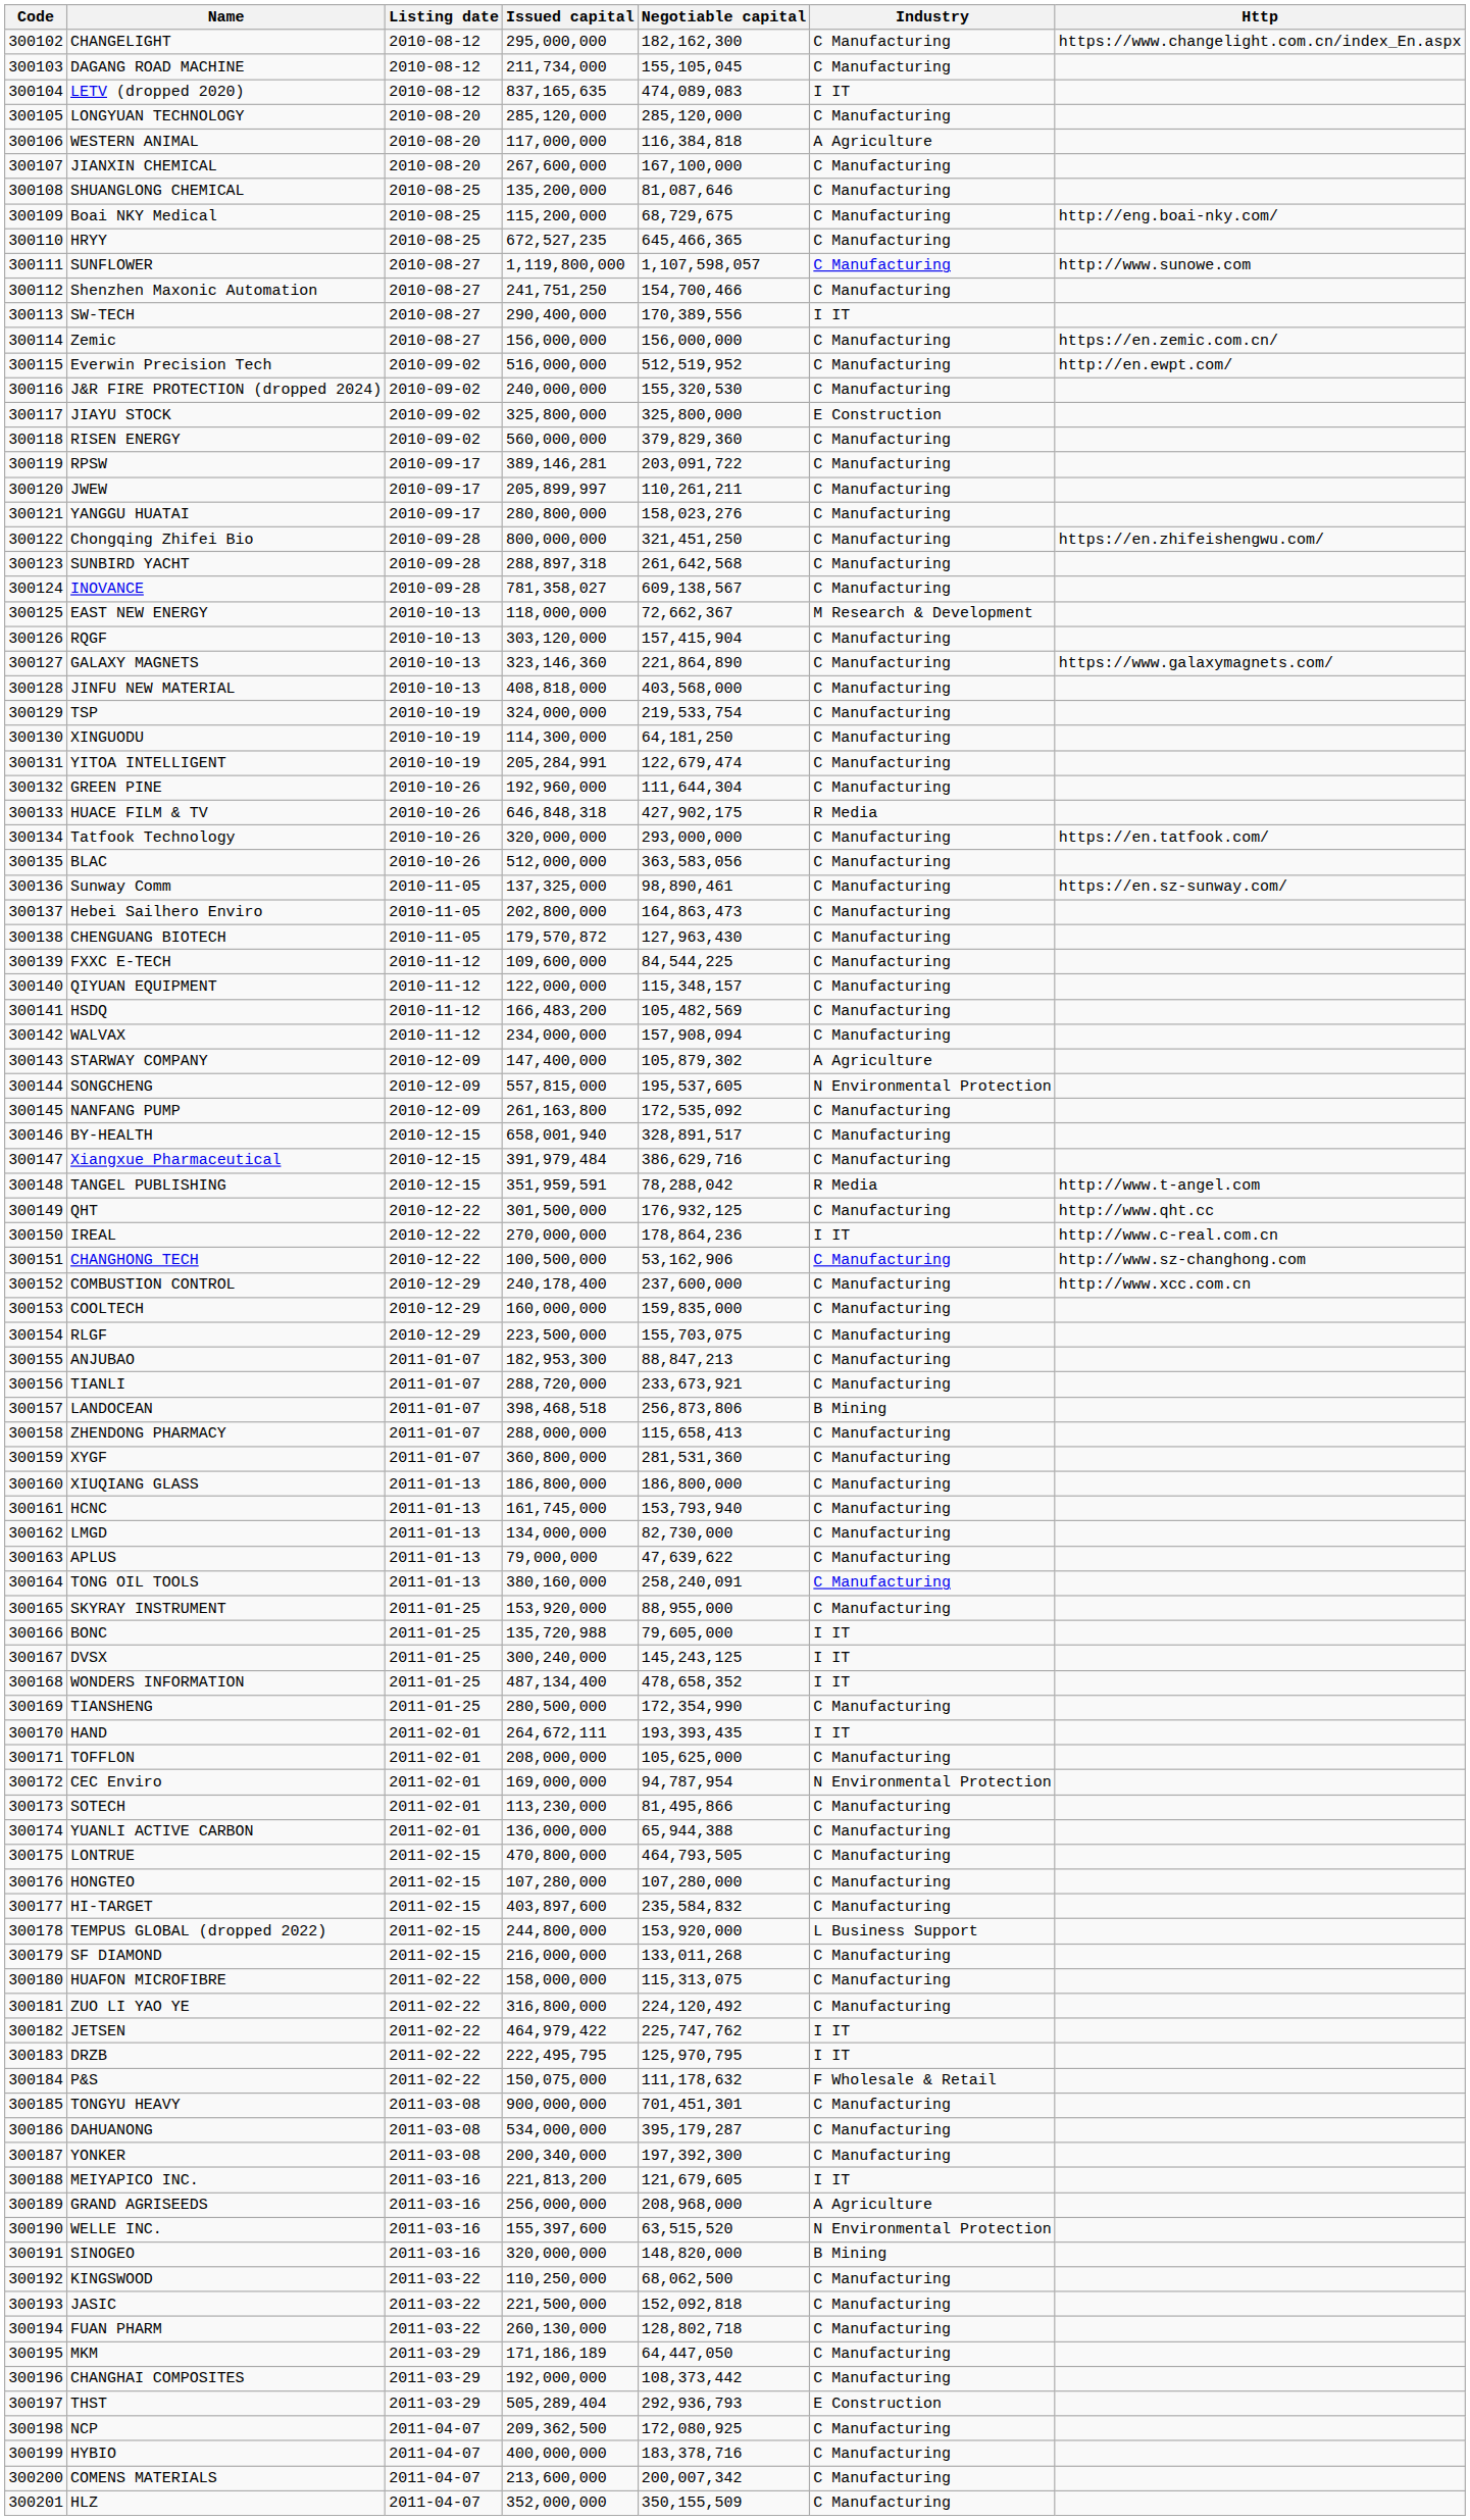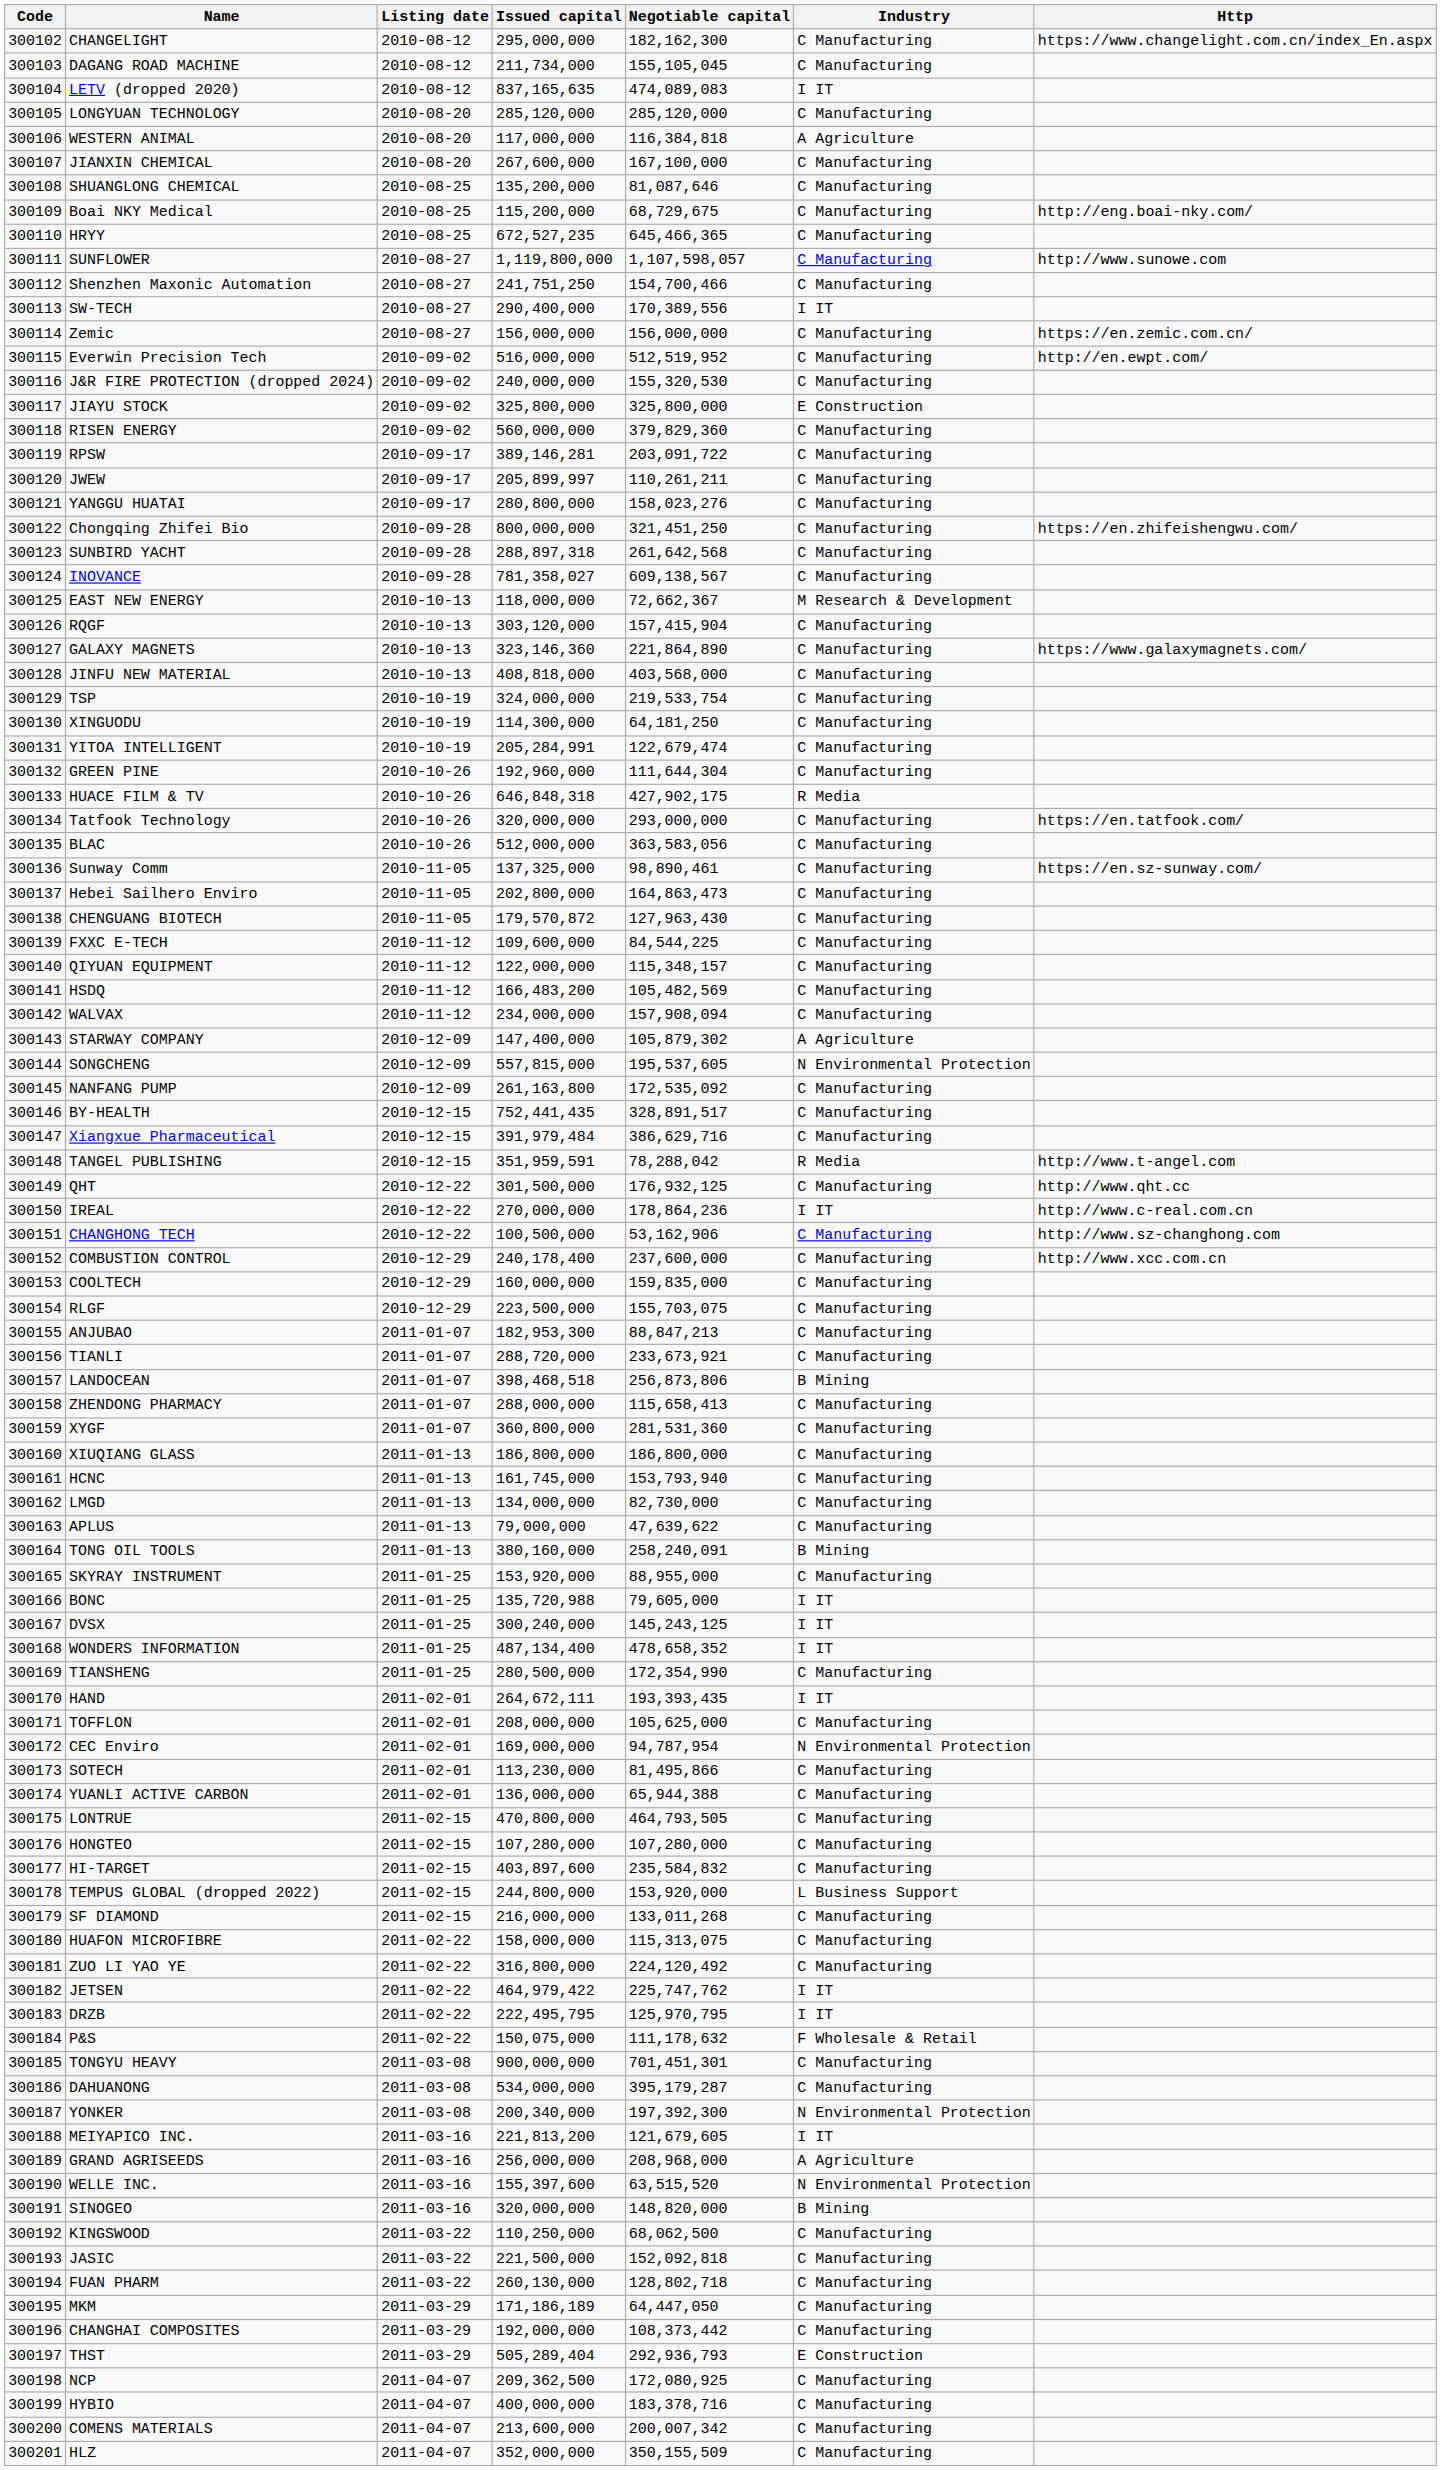BY-HEALTH | Issued capital: 658,001,940 -> 752,441,435
TONG OIL TOOLS | Industry: C Manufacturing -> B Mining
YONKER | Industry: C Manufacturing -> N Environmental Protection
